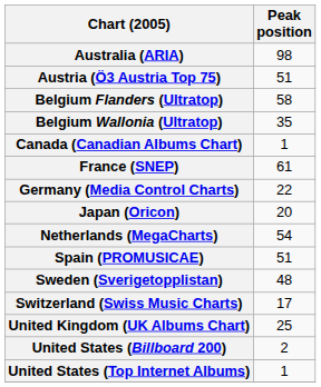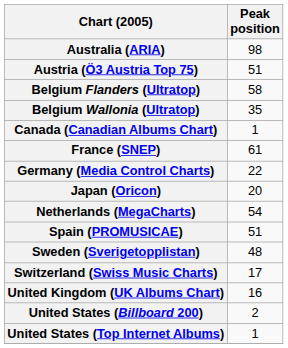United Kingdom (UK Albums Chart) | Peak position: 25 -> 16
